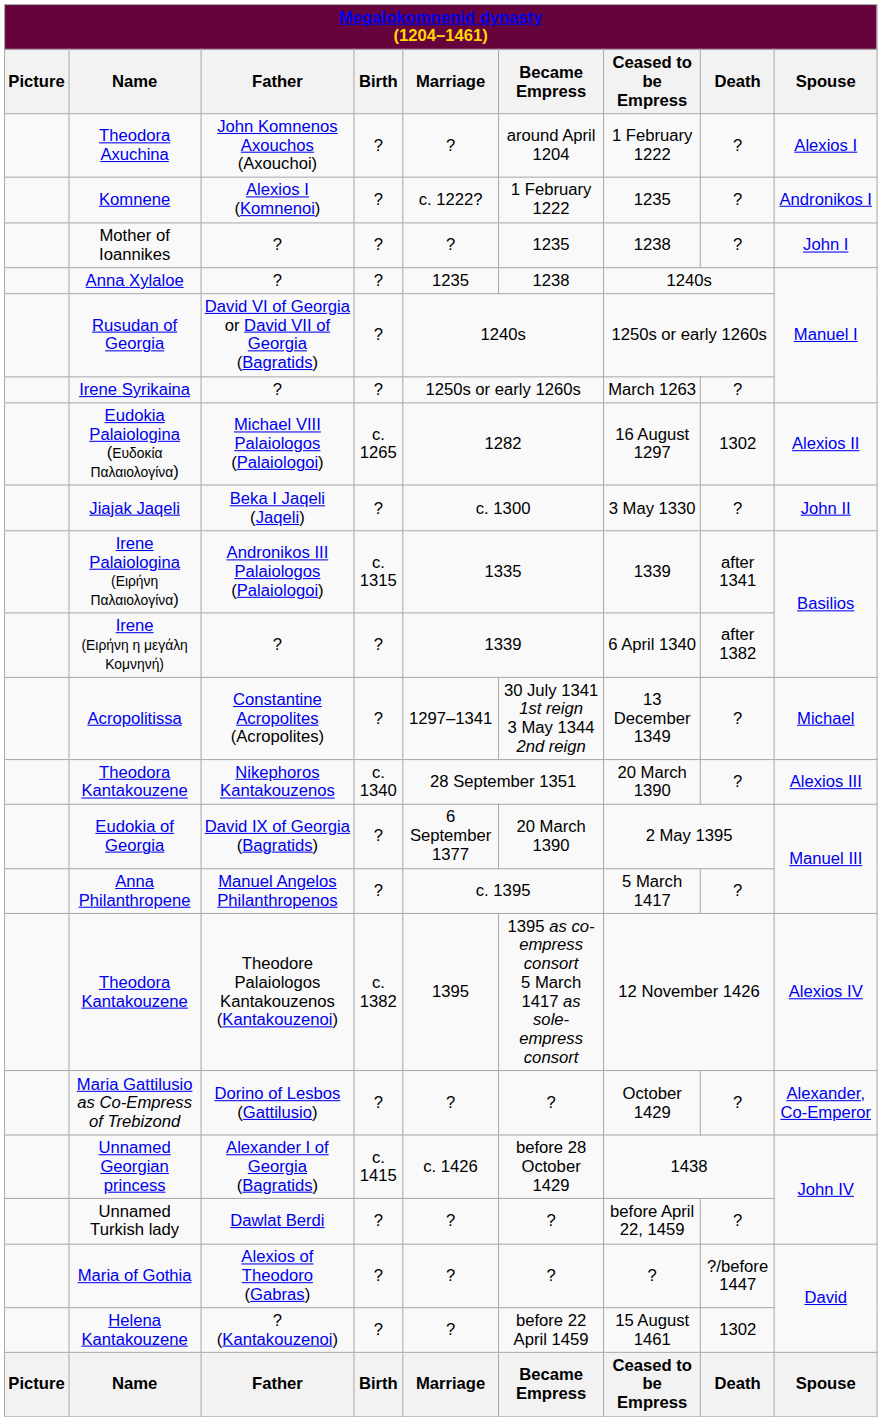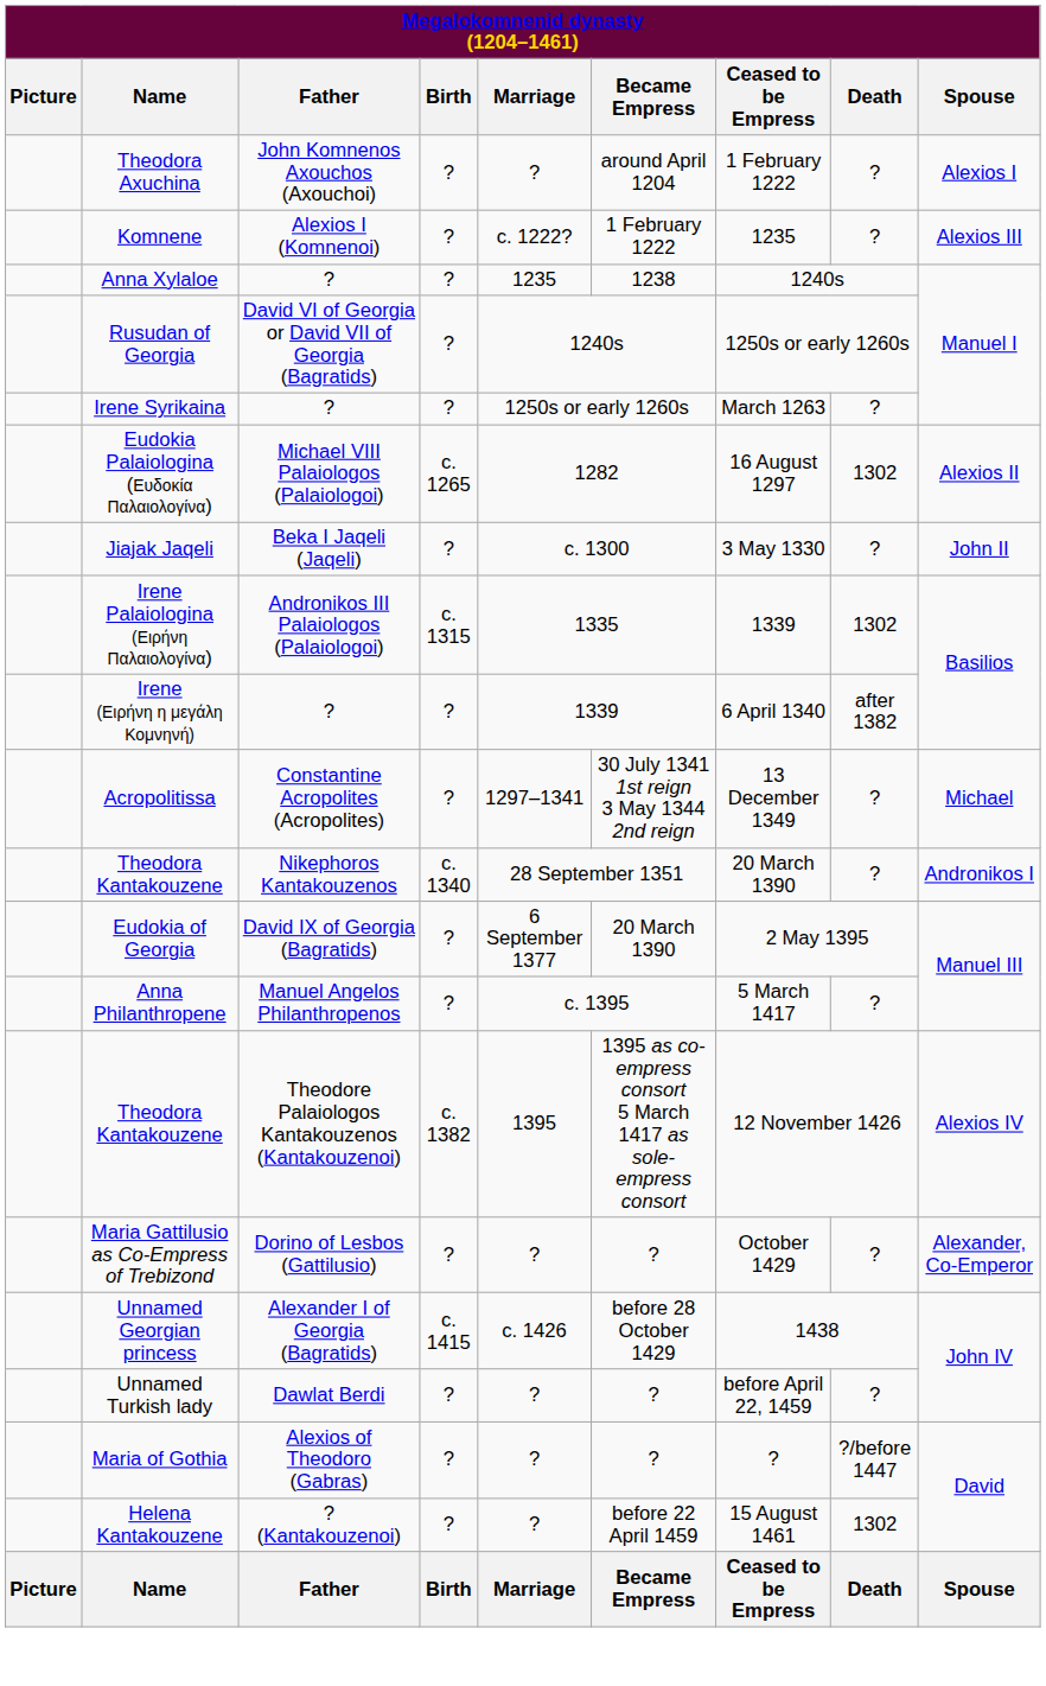Komnene | column 9: Andronikos I -> Alexios III
- row: Mother of Ioannikes | ? | ? | ? | 1235 | 1238 | ? | John I
Irene Palaiologina (Ειρήνη Παλαιολογίνα) | column 8: after 1341 -> 1302
Theodora Kantakouzene / Nikephoros Kantakouzenos | column 9: Alexios III -> Andronikos I
